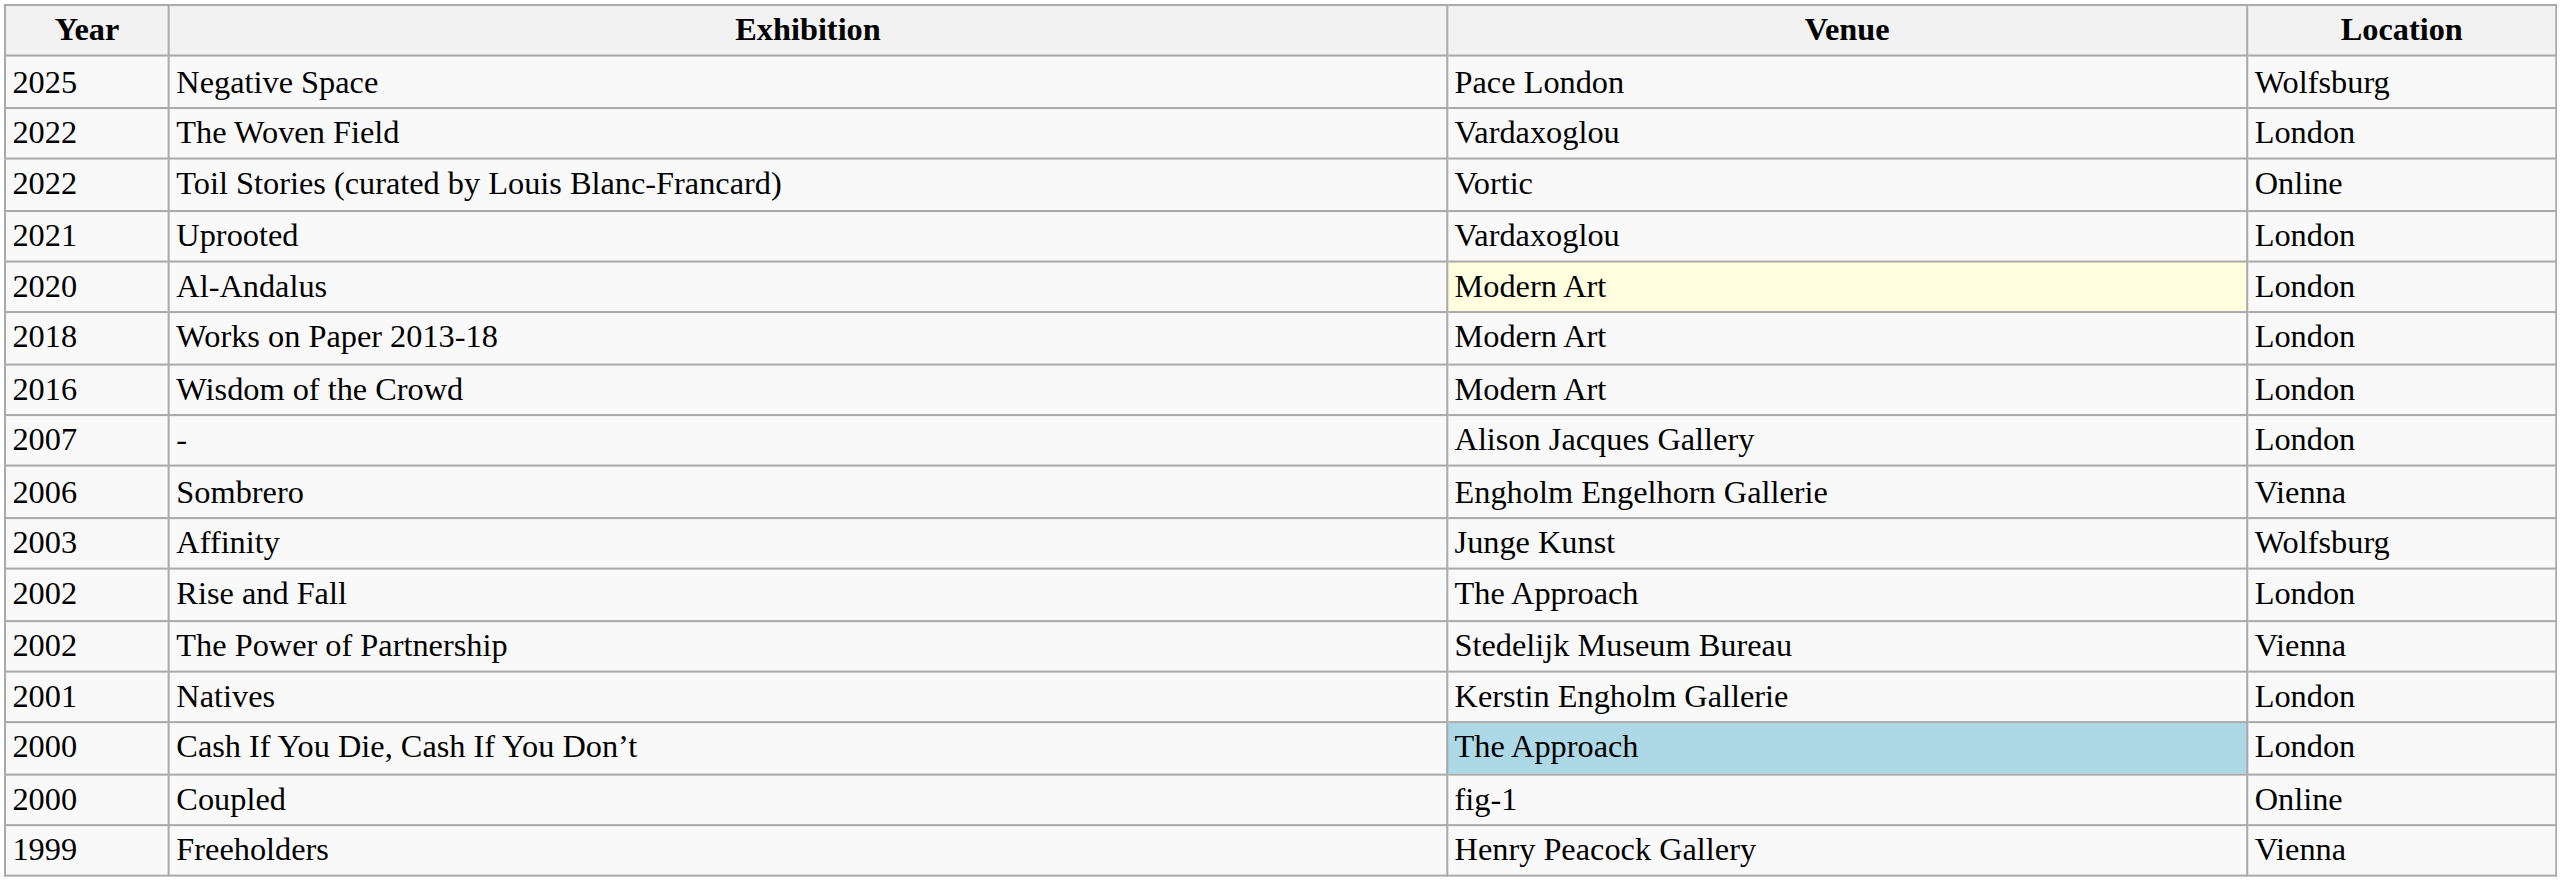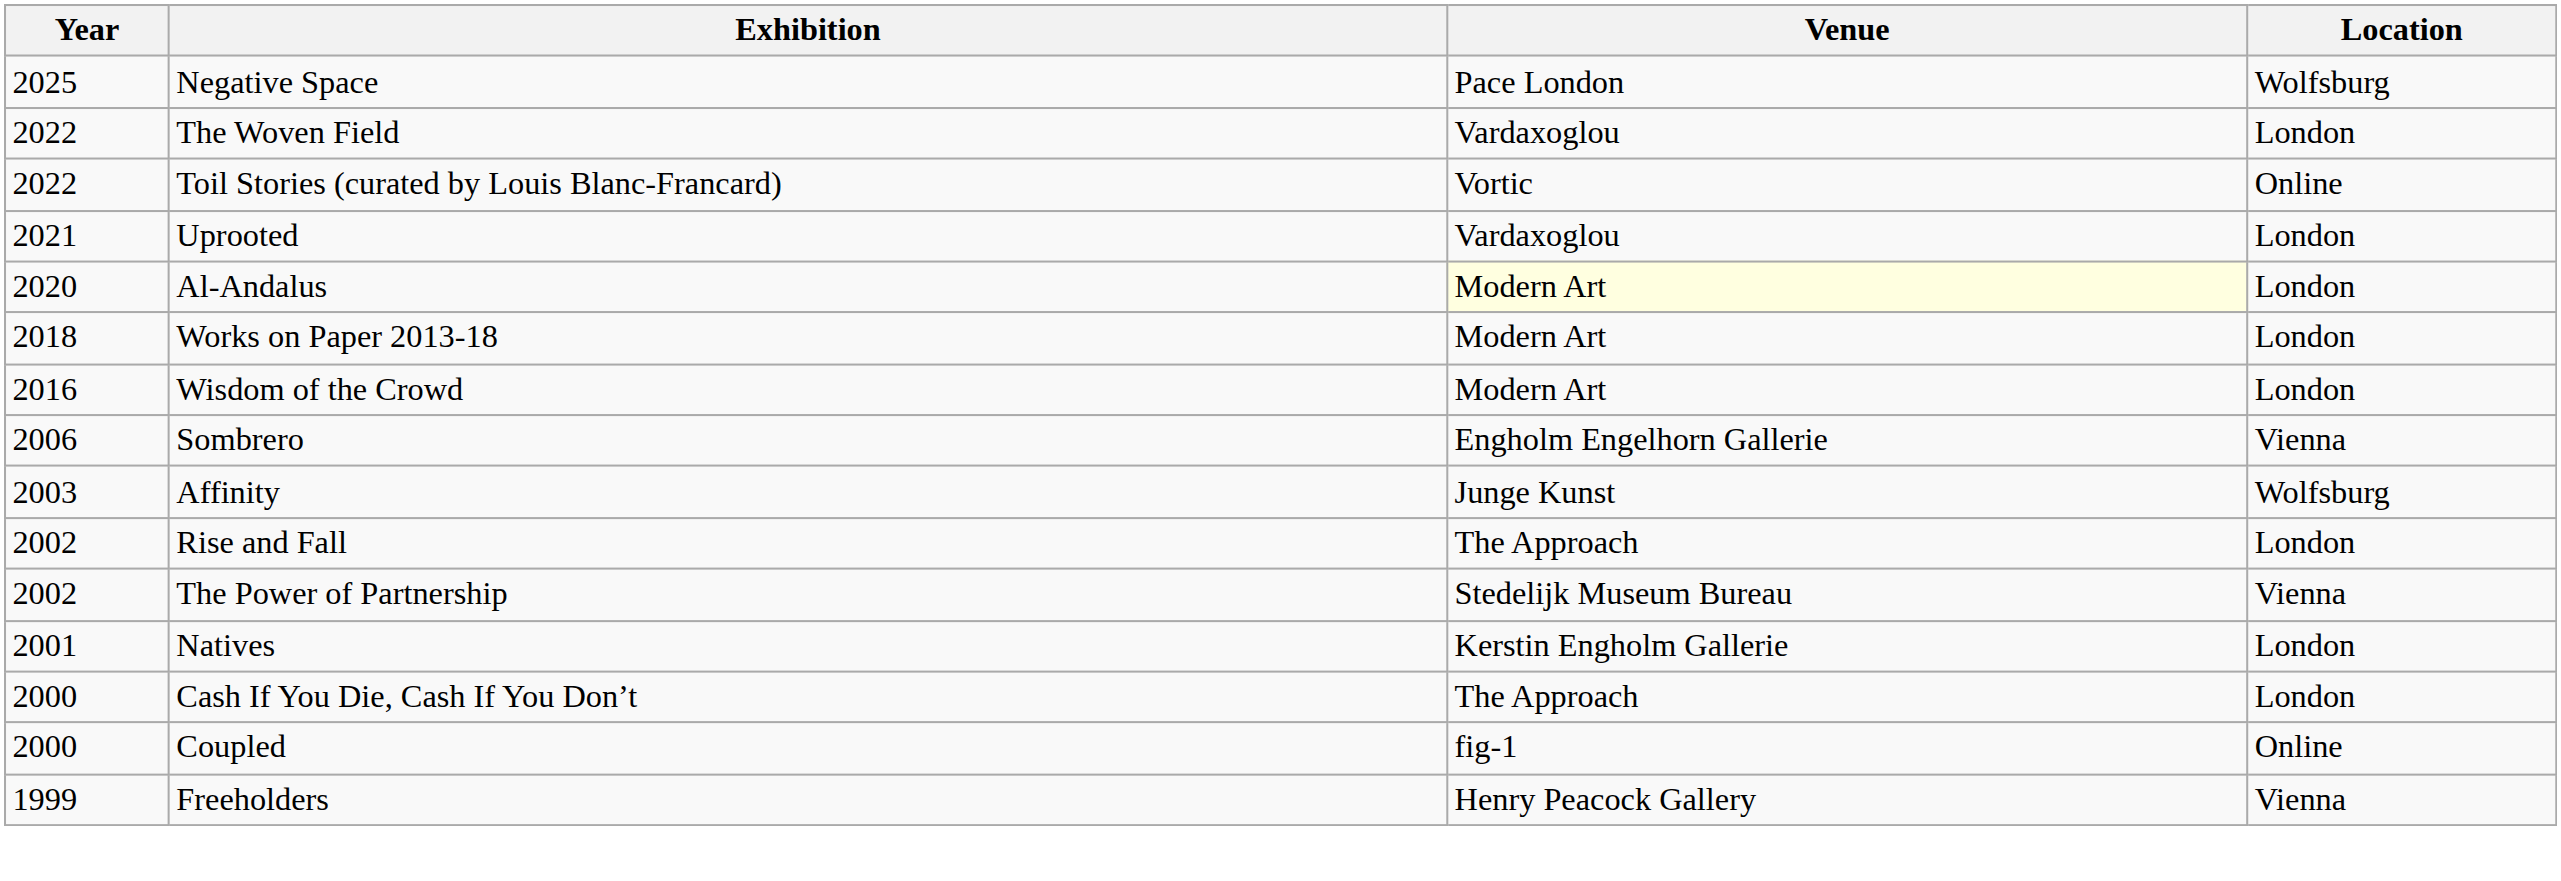- row: 2007 | - | Alison Jacques Gallery | London
Cash If You Die, Cash If You Don’t | Venue: lightblue background -> no background
